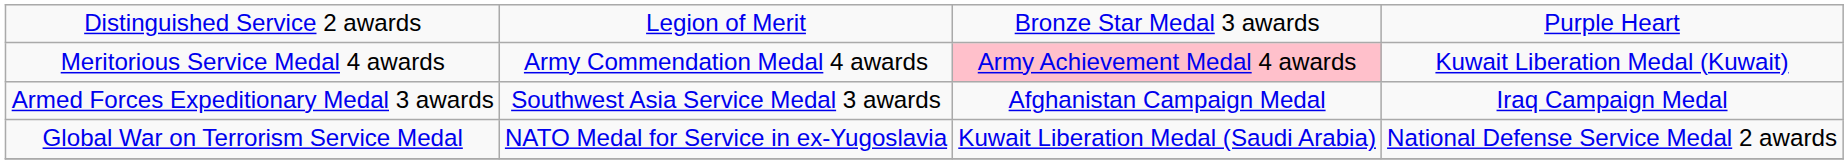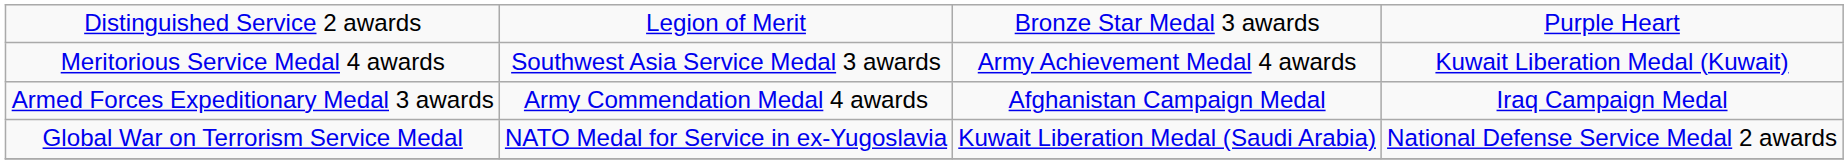Meritorious Service Medal 4 awards | column 2: Army Commendation Medal 4 awards -> Southwest Asia Service Medal 3 awards
Meritorious Service Medal 4 awards | column 3: pink background -> no background
Armed Forces Expeditionary Medal 3 awards | column 2: Southwest Asia Service Medal 3 awards -> Army Commendation Medal 4 awards
